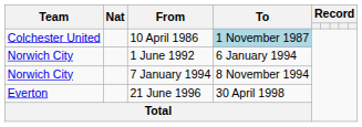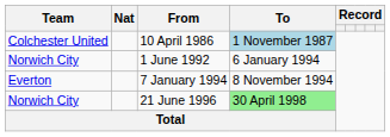7 January 1994 | Team: Norwich City -> Everton
21 June 1996 | Team: Everton -> Norwich City
21 June 1996 | To: no background -> lightgreen background
